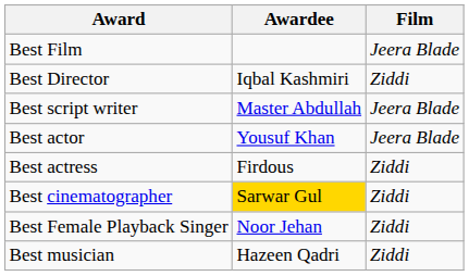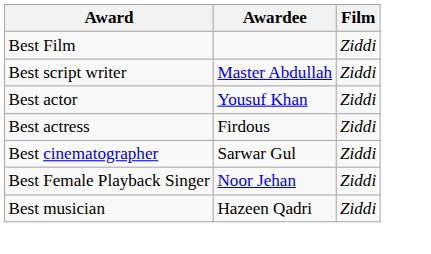Best Film | Film: Jeera Blade -> Ziddi
- row: Best Director | Iqbal Kashmiri | Ziddi
Best script writer | Film: Jeera Blade -> Ziddi
Best actor | Film: Jeera Blade -> Ziddi
Best cinematographer | Awardee: gold background -> no background
